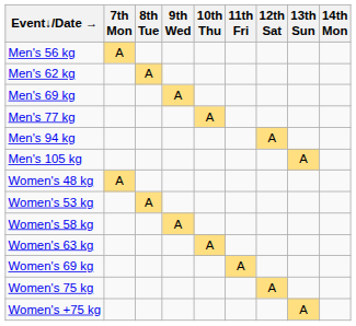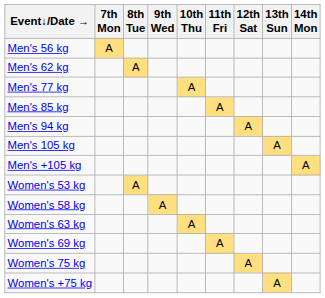- row: Men's 69 kg | A
+ row: Men's 85 kg | A
+ row: Men's +105 kg | A
- row: Women's 48 kg | A
